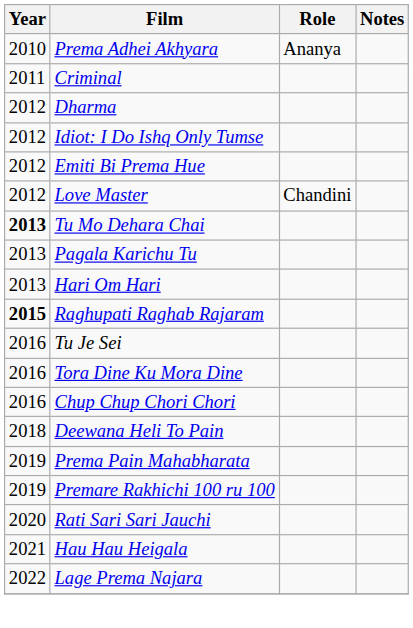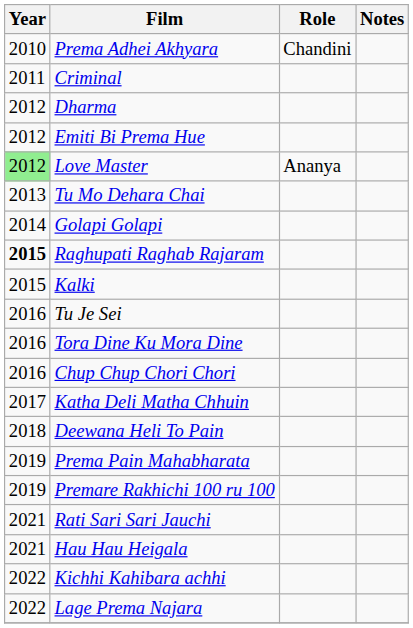Prema Adhei Akhyara | Role: Ananya -> Chandini
- row: 2012 | Idiot: I Do Ishq Only Tumse
Love Master | Year: no background -> lightgreen background
Love Master | Role: Chandini -> Ananya
Tu Mo Dehara Chai | Year: bold -> normal
- row: 2013 | Pagala Karichu Tu
- row: 2013 | Hari Om Hari
+ row: 2014 | Golapi Golapi
+ row: 2015 | Kalki
+ row: 2017 | Katha Deli Matha Chhuin
Rati Sari Sari Jauchi | Year: 2020 -> 2021
+ row: 2022 | Kichhi Kahibara achhi
